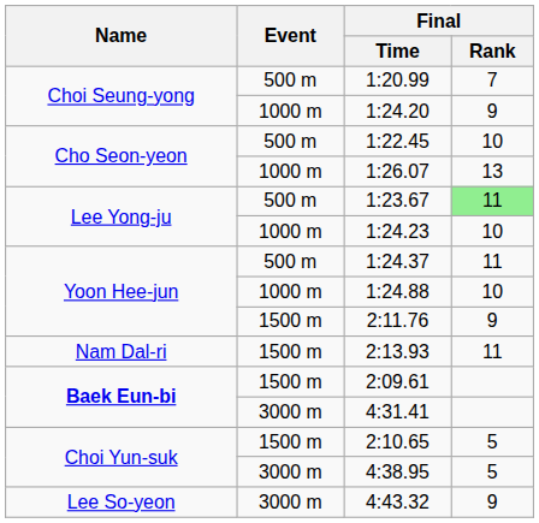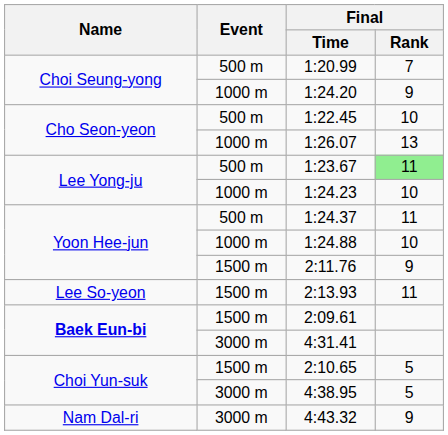2:13.93 | Name: Nam Dal-ri -> Lee So-yeon
4:43.32 | Name: Lee So-yeon -> Nam Dal-ri
